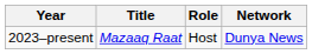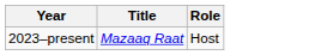- column: Network | Dunya News
